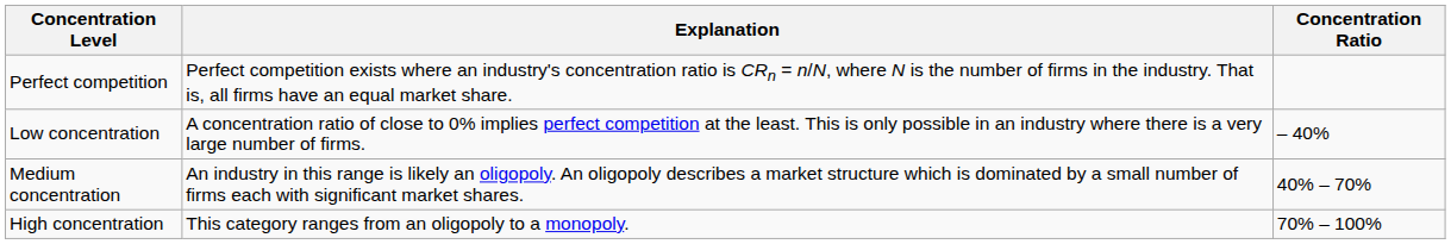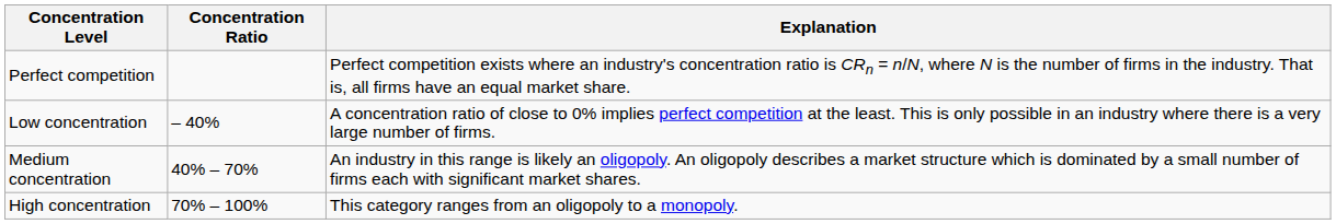columns swapped: Concentration Ratio <-> Explanation
